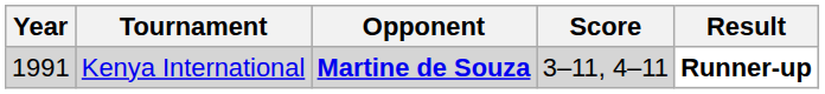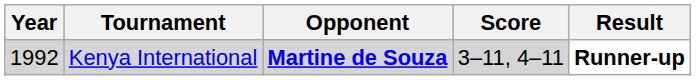Kenya International | Year: 1991 -> 1992
